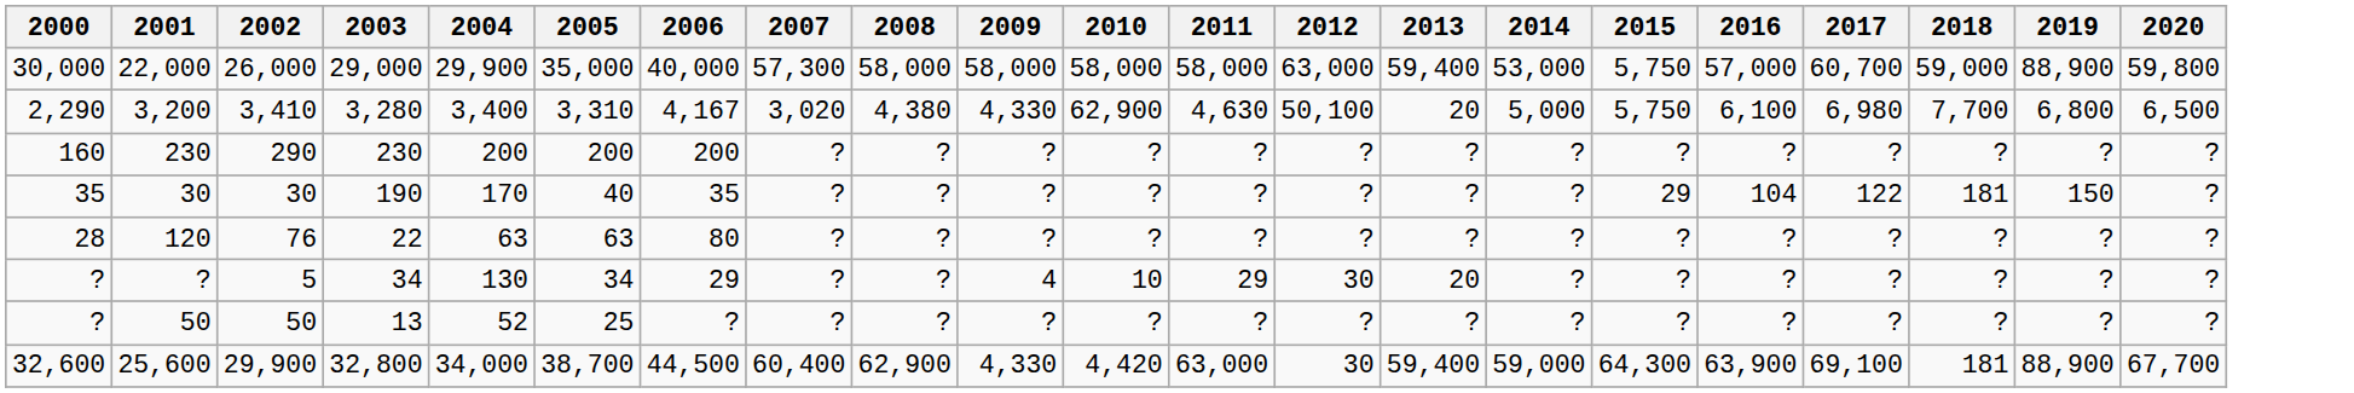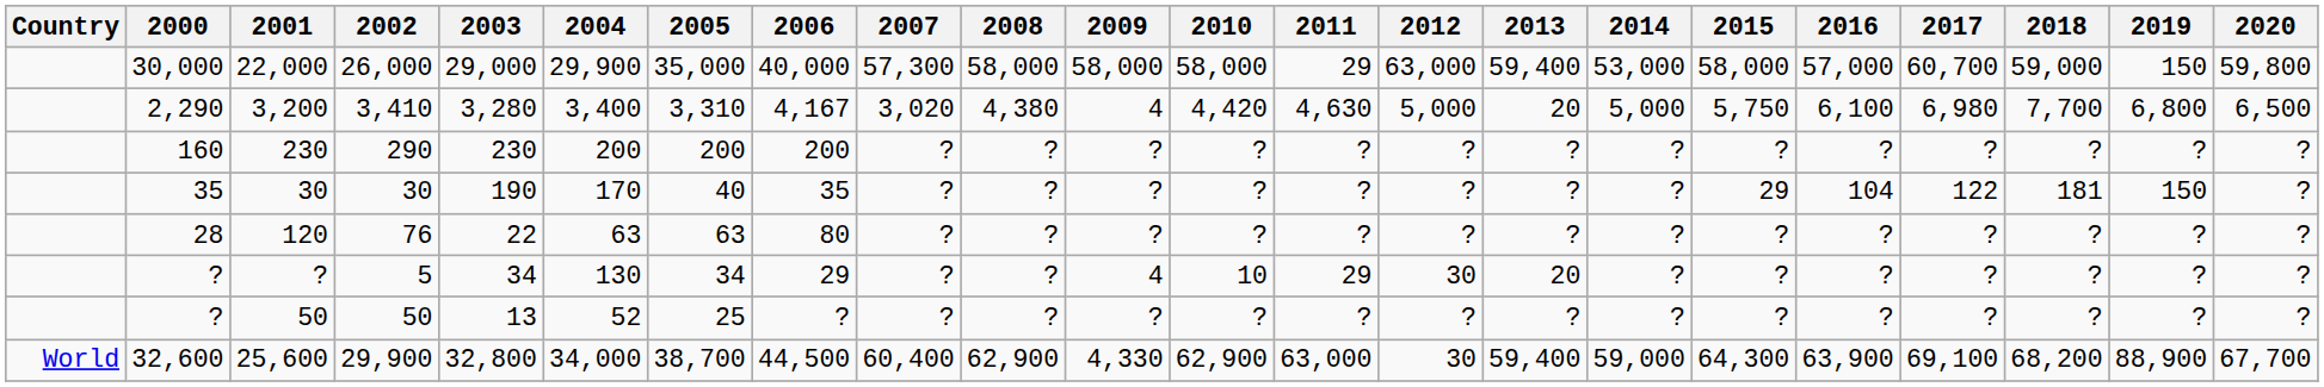+ column: Country | World
22,000 | 2011: 58,000 -> 29
22,000 | 2015: 5,750 -> 58,000
22,000 | 2019: 88,900 -> 150
3,200 | 2009: 4,330 -> 4
3,200 | 2010: 62,900 -> 4,420
3,200 | 2012: 50,100 -> 5,000
25,600 | 2010: 4,420 -> 62,900
25,600 | 2018: 181 -> 68,200
